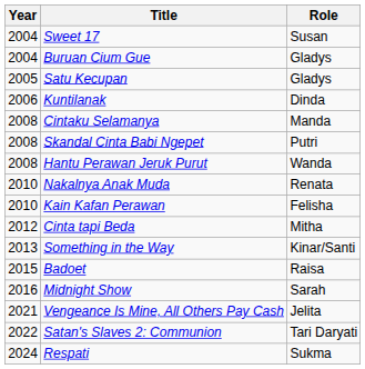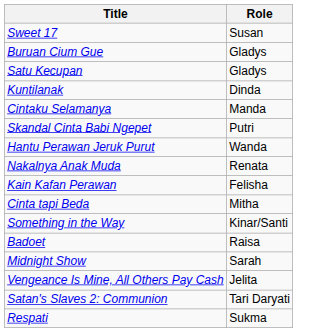- column: Year | 2004 | 2004 | 2005 | 2006 | 2008 | 2008 | 2008 | 2010 | 2010 | 2012 | 2013 | 2015 | 2016 | 2021 | 2022 | 2024
